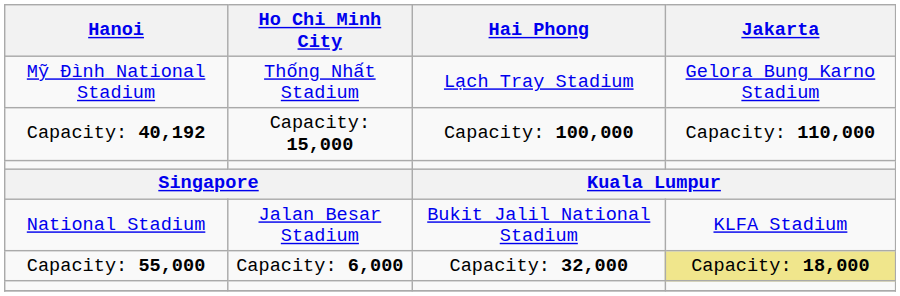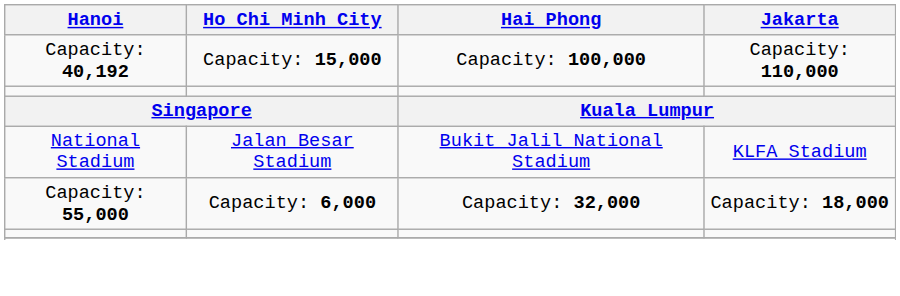- row: Mỹ Đình National Stadium | Thống Nhất Stadium | Lạch Tray Stadium | Gelora Bung Karno Stadium
Capacity: 55,000 | Jakarta: khaki background -> no background
